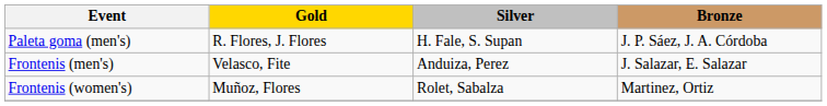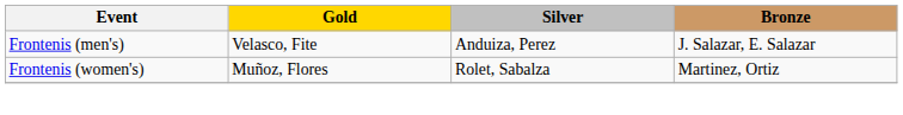- row: Paleta goma (men's) | R. Flores, J. Flores | H. Fale, S. Supan | J. P. Sáez, J. A. Córdoba
